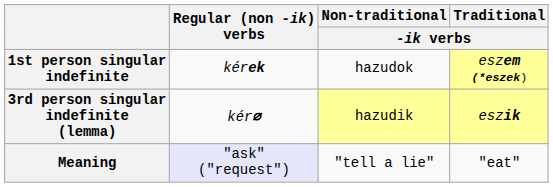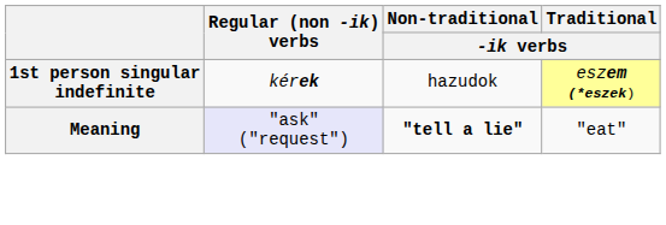- row: 3rd person singular indefinite (lemma) | kér∅ | hazudik | eszik
Meaning | Non-traditional / -ik verbs: normal -> bold
